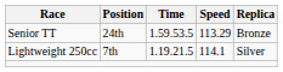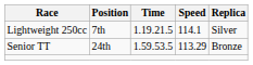rows swapped: Lightweight 250cc <-> Senior TT
